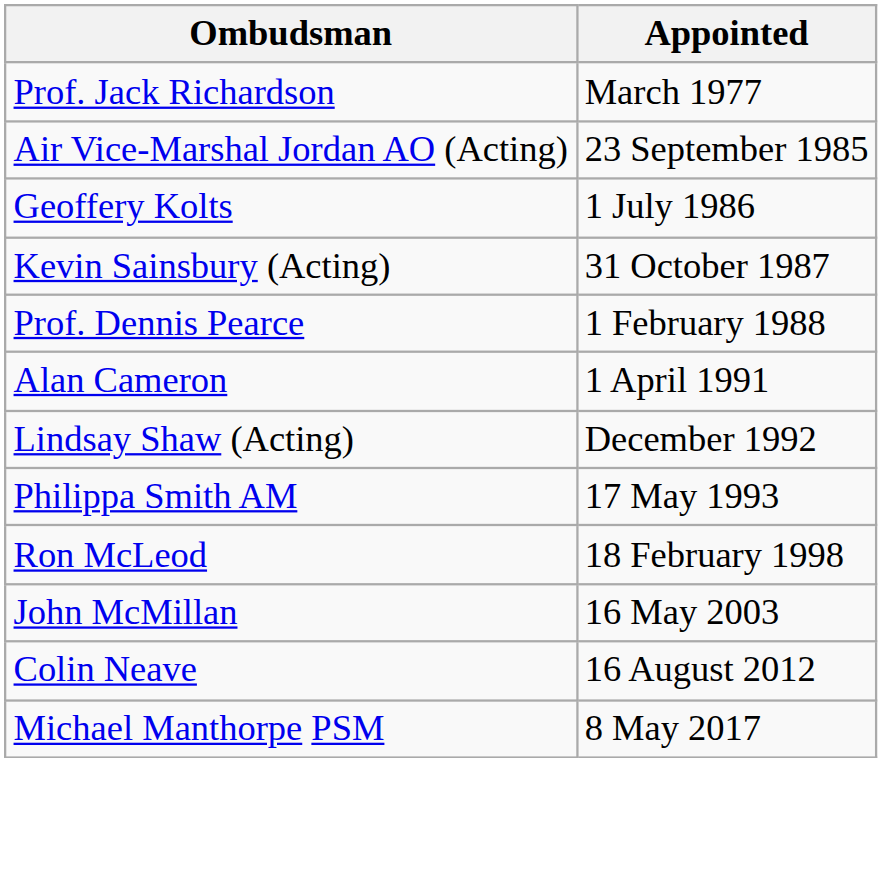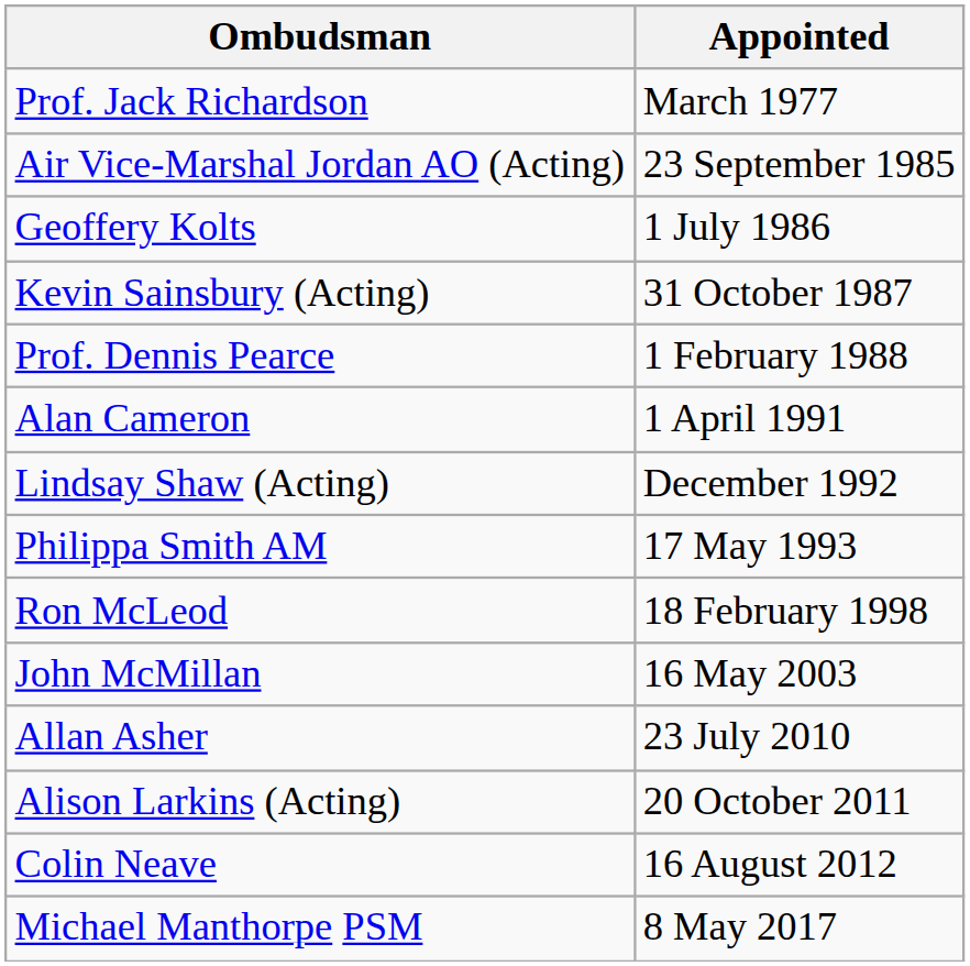+ row: Allan Asher | 23 July 2010
+ row: Alison Larkins (Acting) | 20 October 2011
